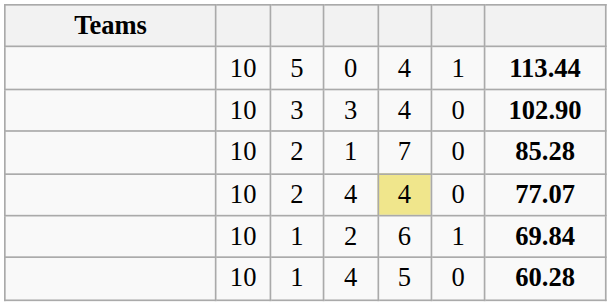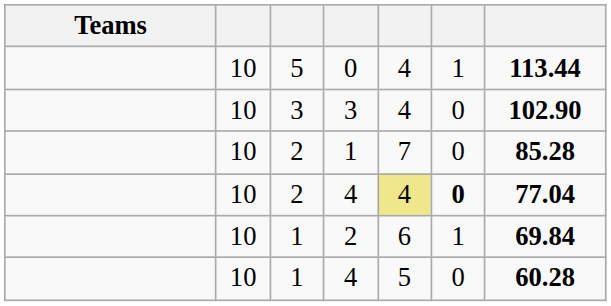2 / 4 | column 6: normal -> bold
2 / 4 | column 7: 77.07 -> 77.04
